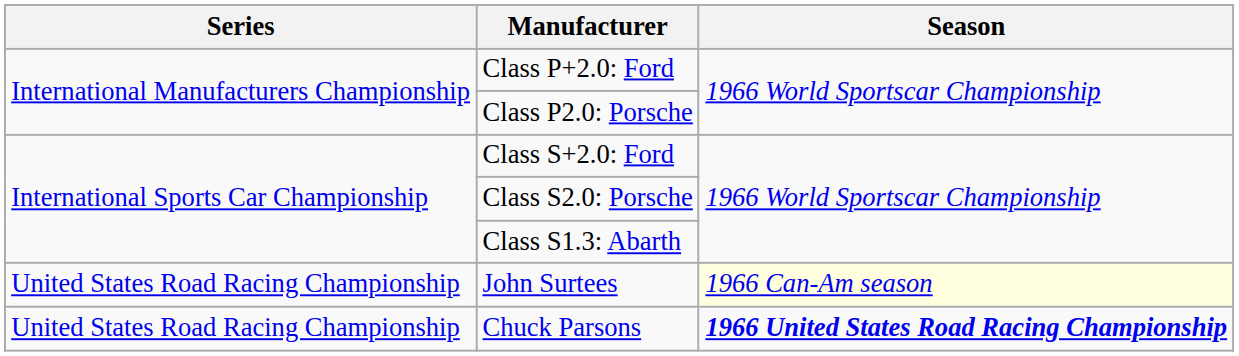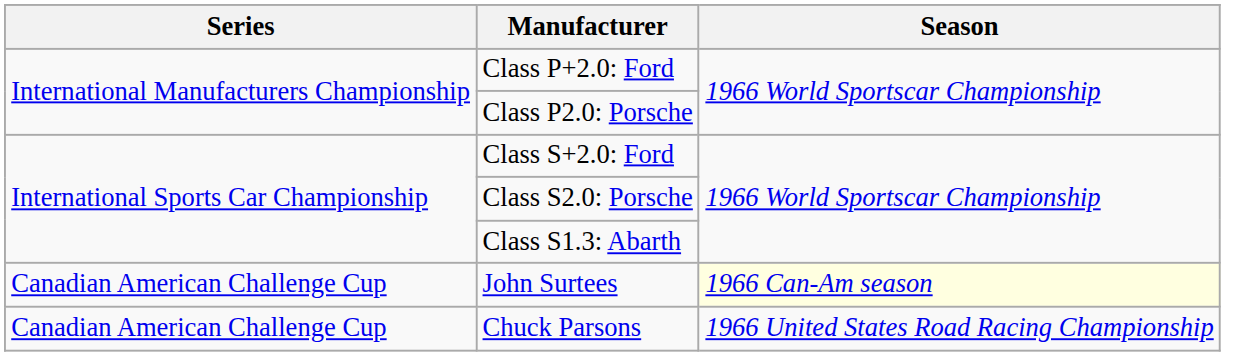John Surtees | Series: United States Road Racing Championship -> Canadian American Challenge Cup
Chuck Parsons | Series: United States Road Racing Championship -> Canadian American Challenge Cup
Chuck Parsons | Season: bold -> normal
